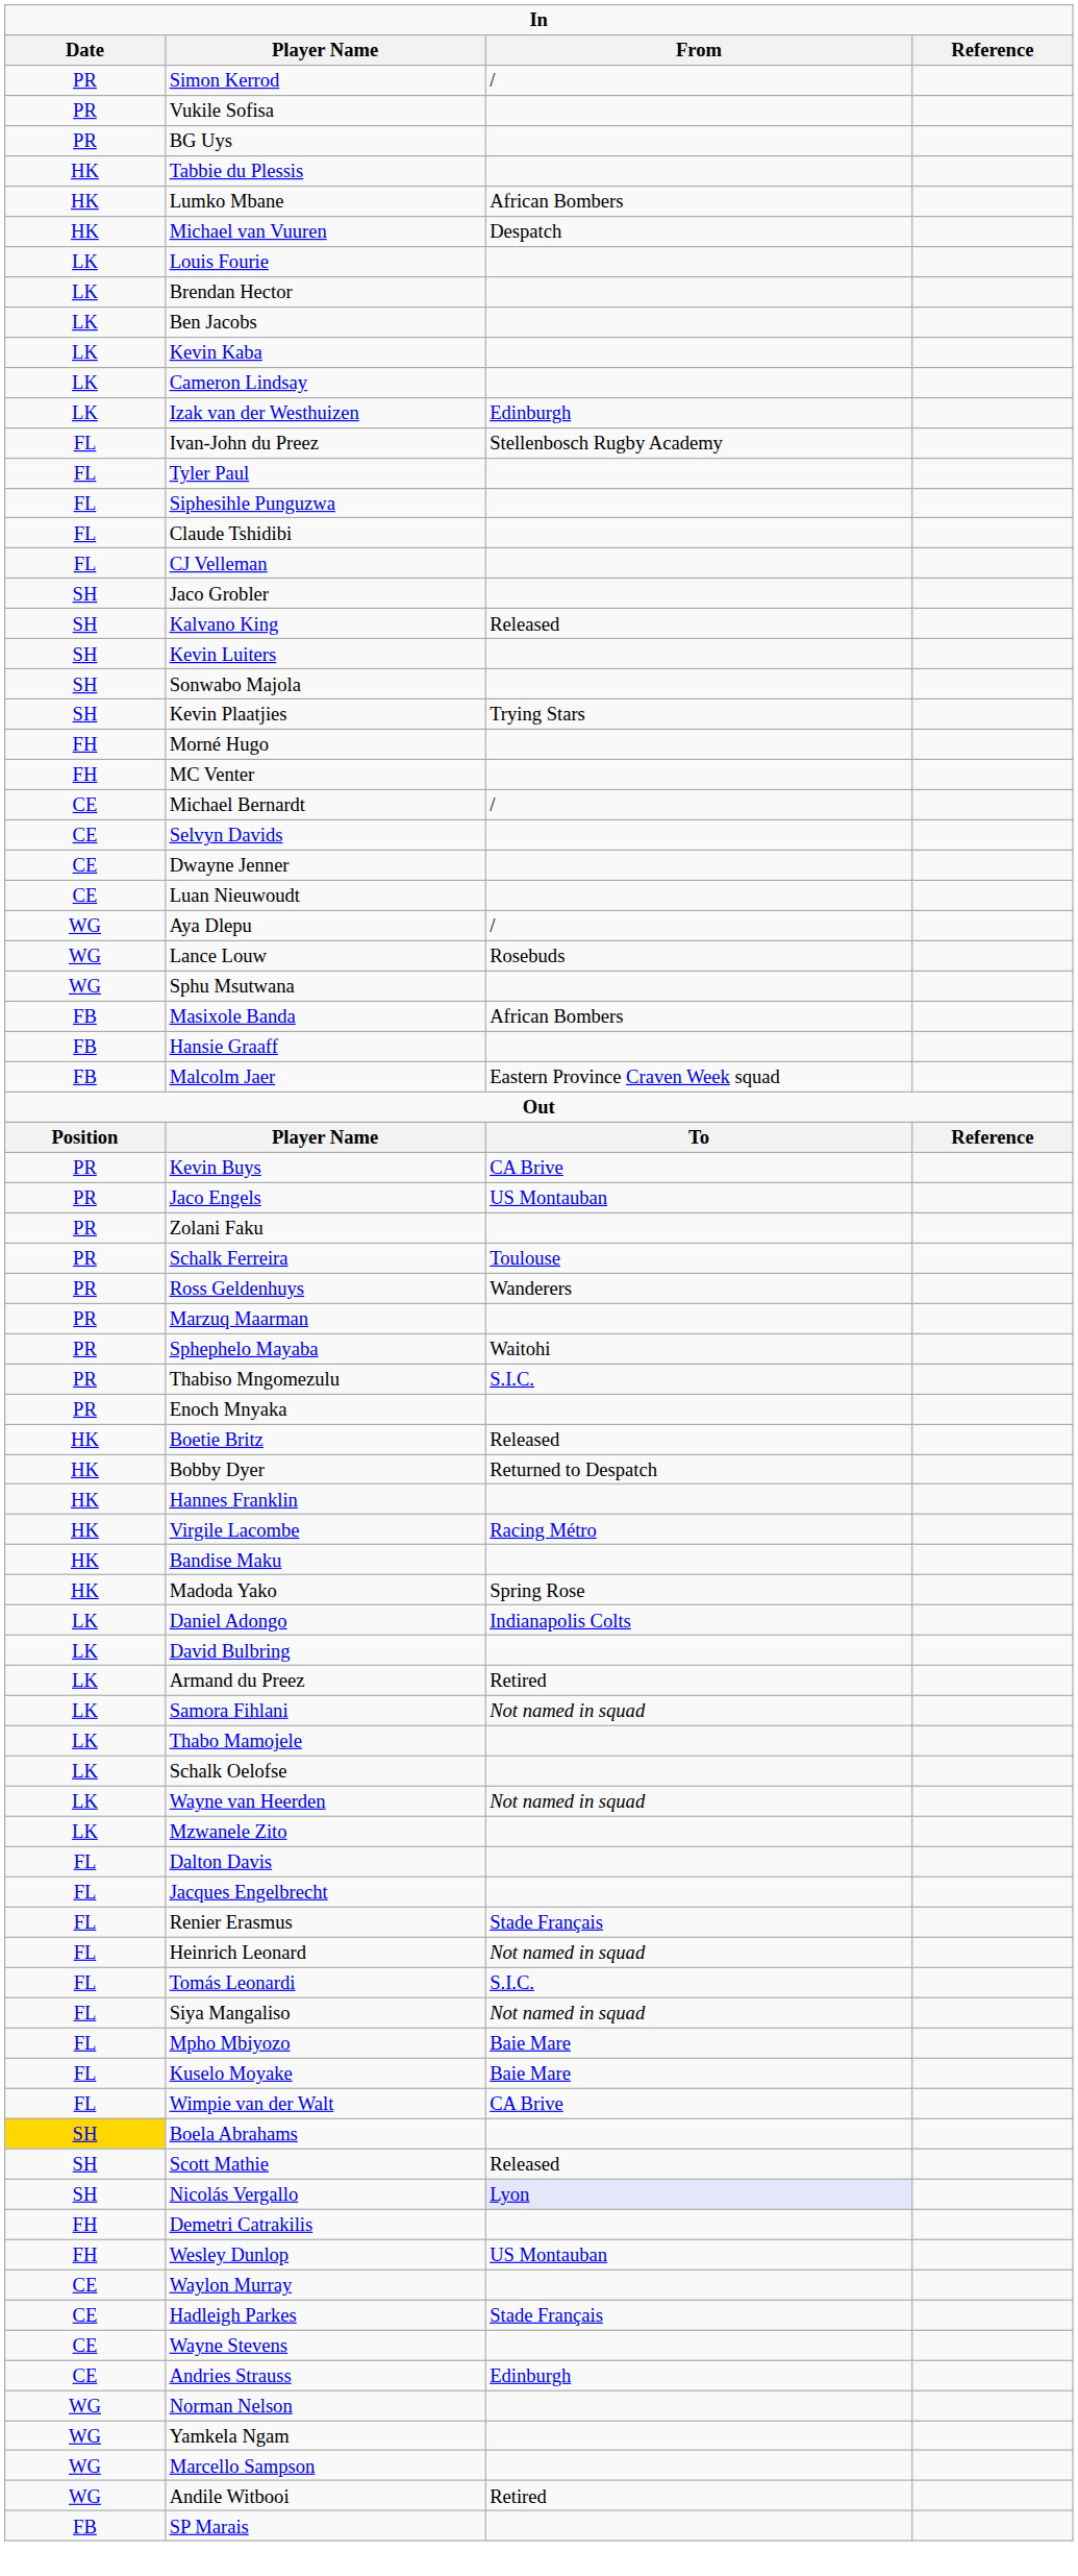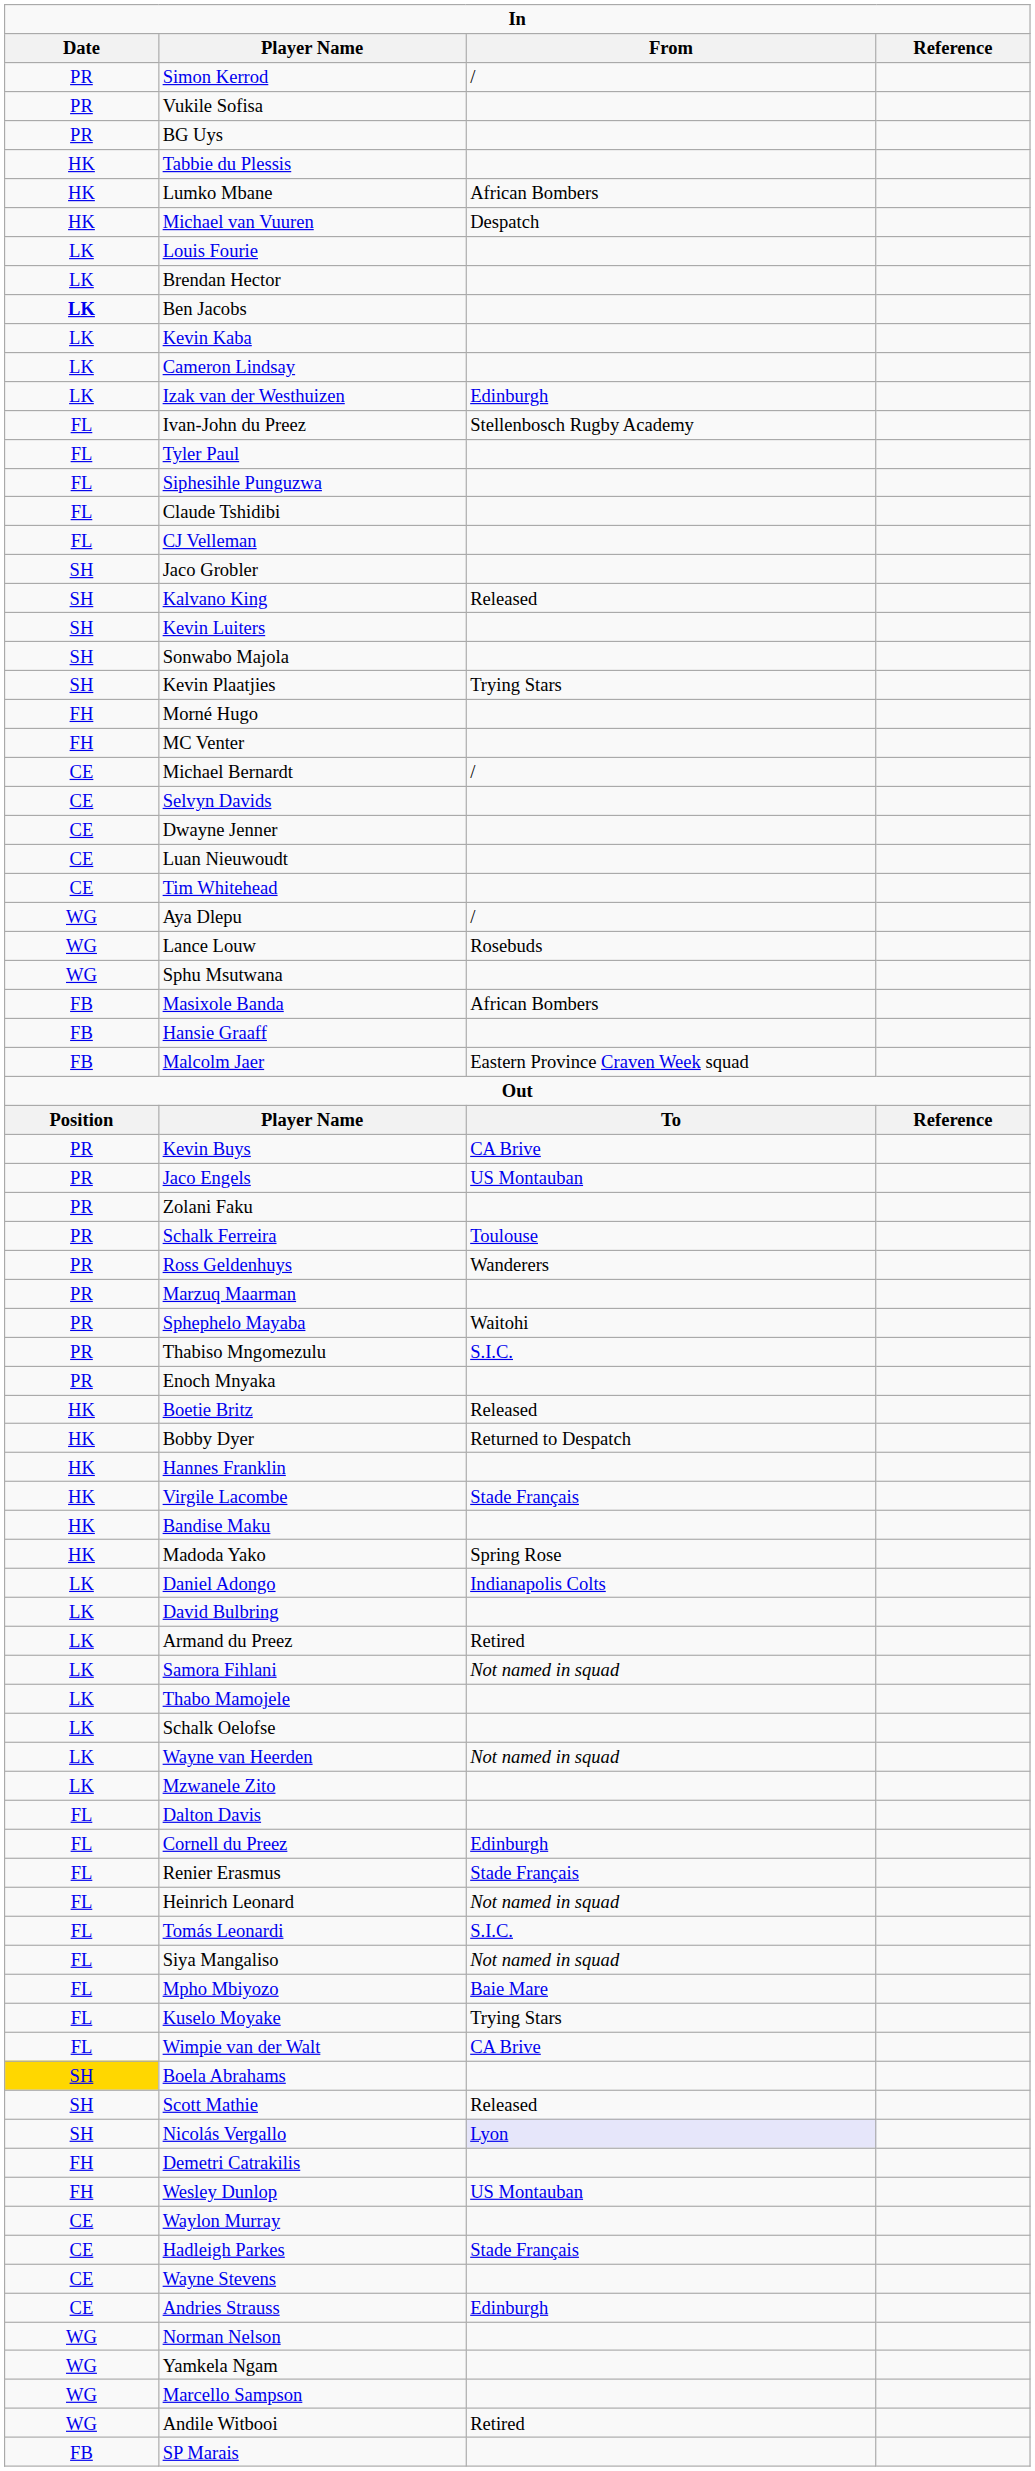Ben Jacobs | Date: normal -> bold
+ row: CE | Tim Whitehead
Virgile Lacombe | From: Racing Métro -> Stade Français
+ row: FL | Cornell du Preez | Edinburgh
- row: FL | Jacques Engelbrecht
Kuselo Moyake | From: Baie Mare -> Trying Stars
